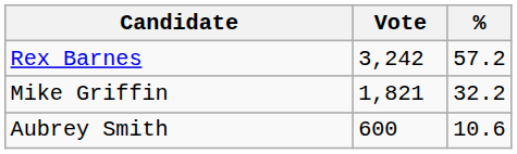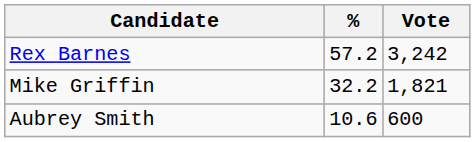columns swapped: Vote <-> %
